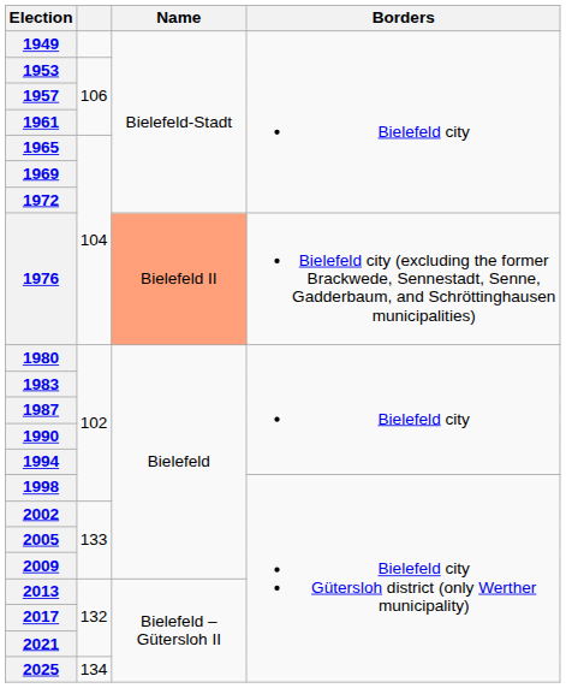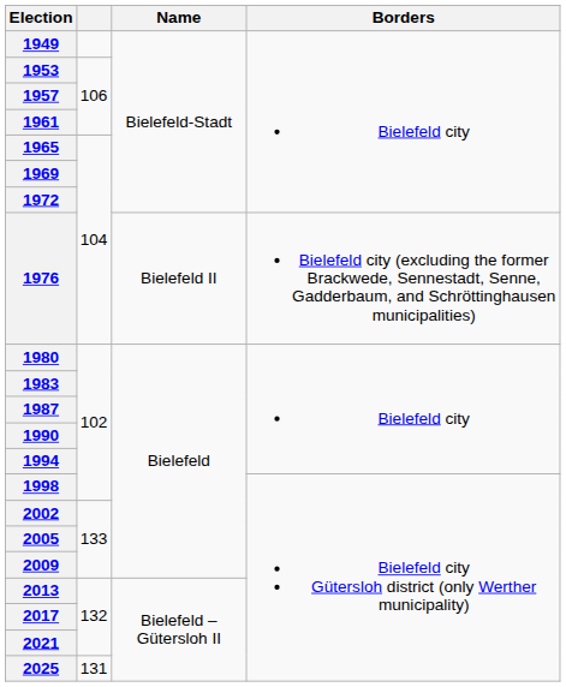1976 | Name: lightsalmon background -> no background
2025 | column 2: 134 -> 131
